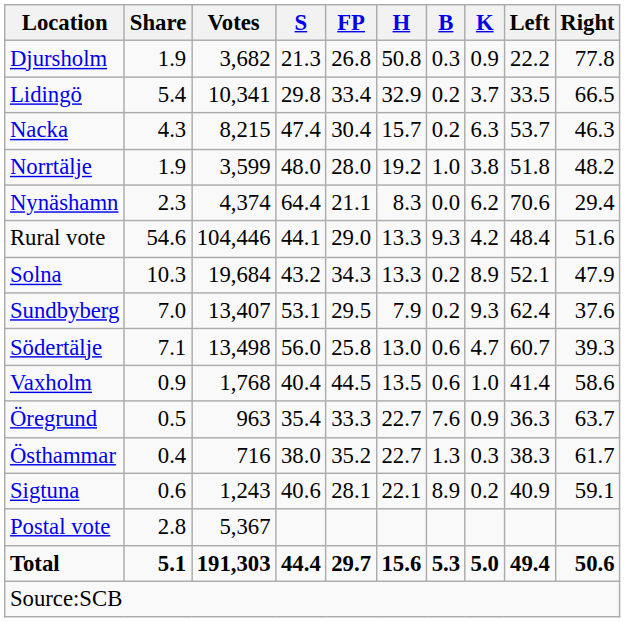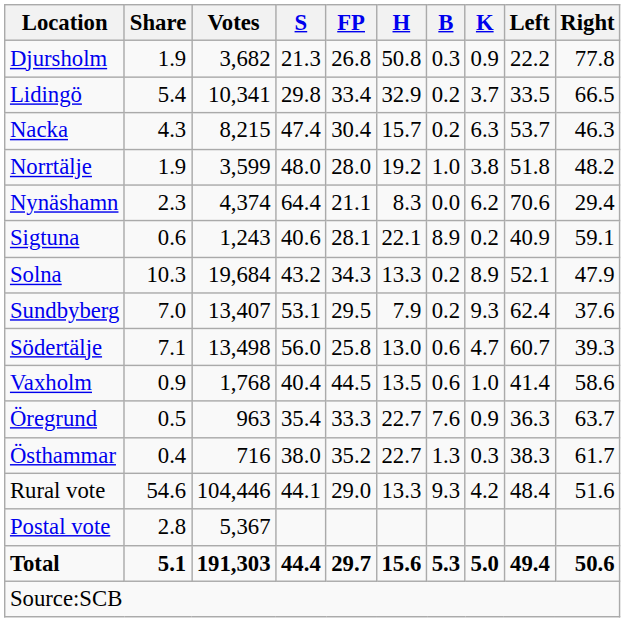rows swapped: Sigtuna <-> Rural vote
